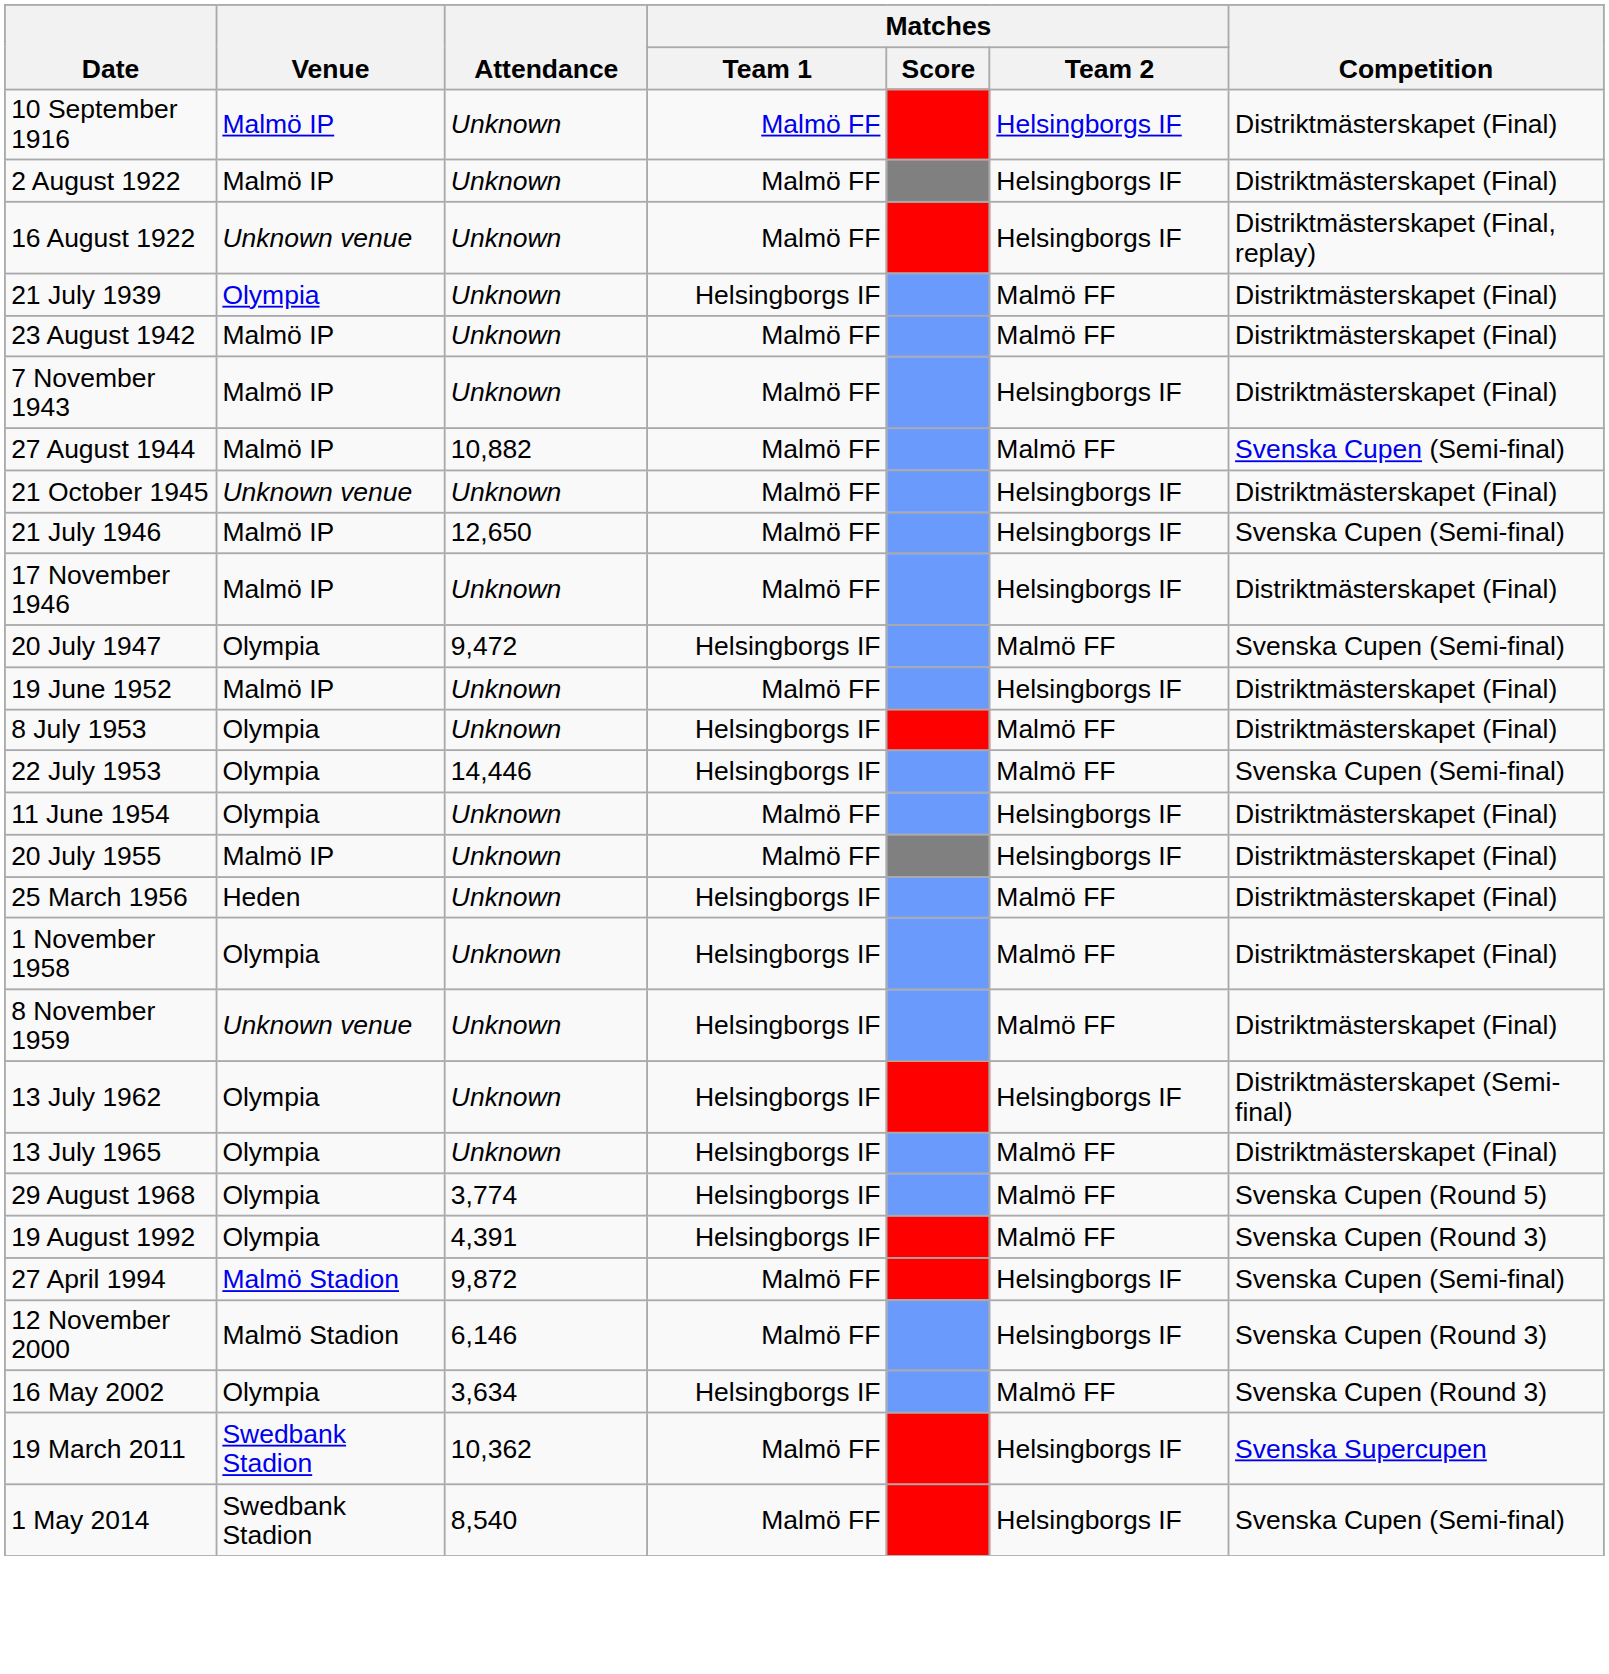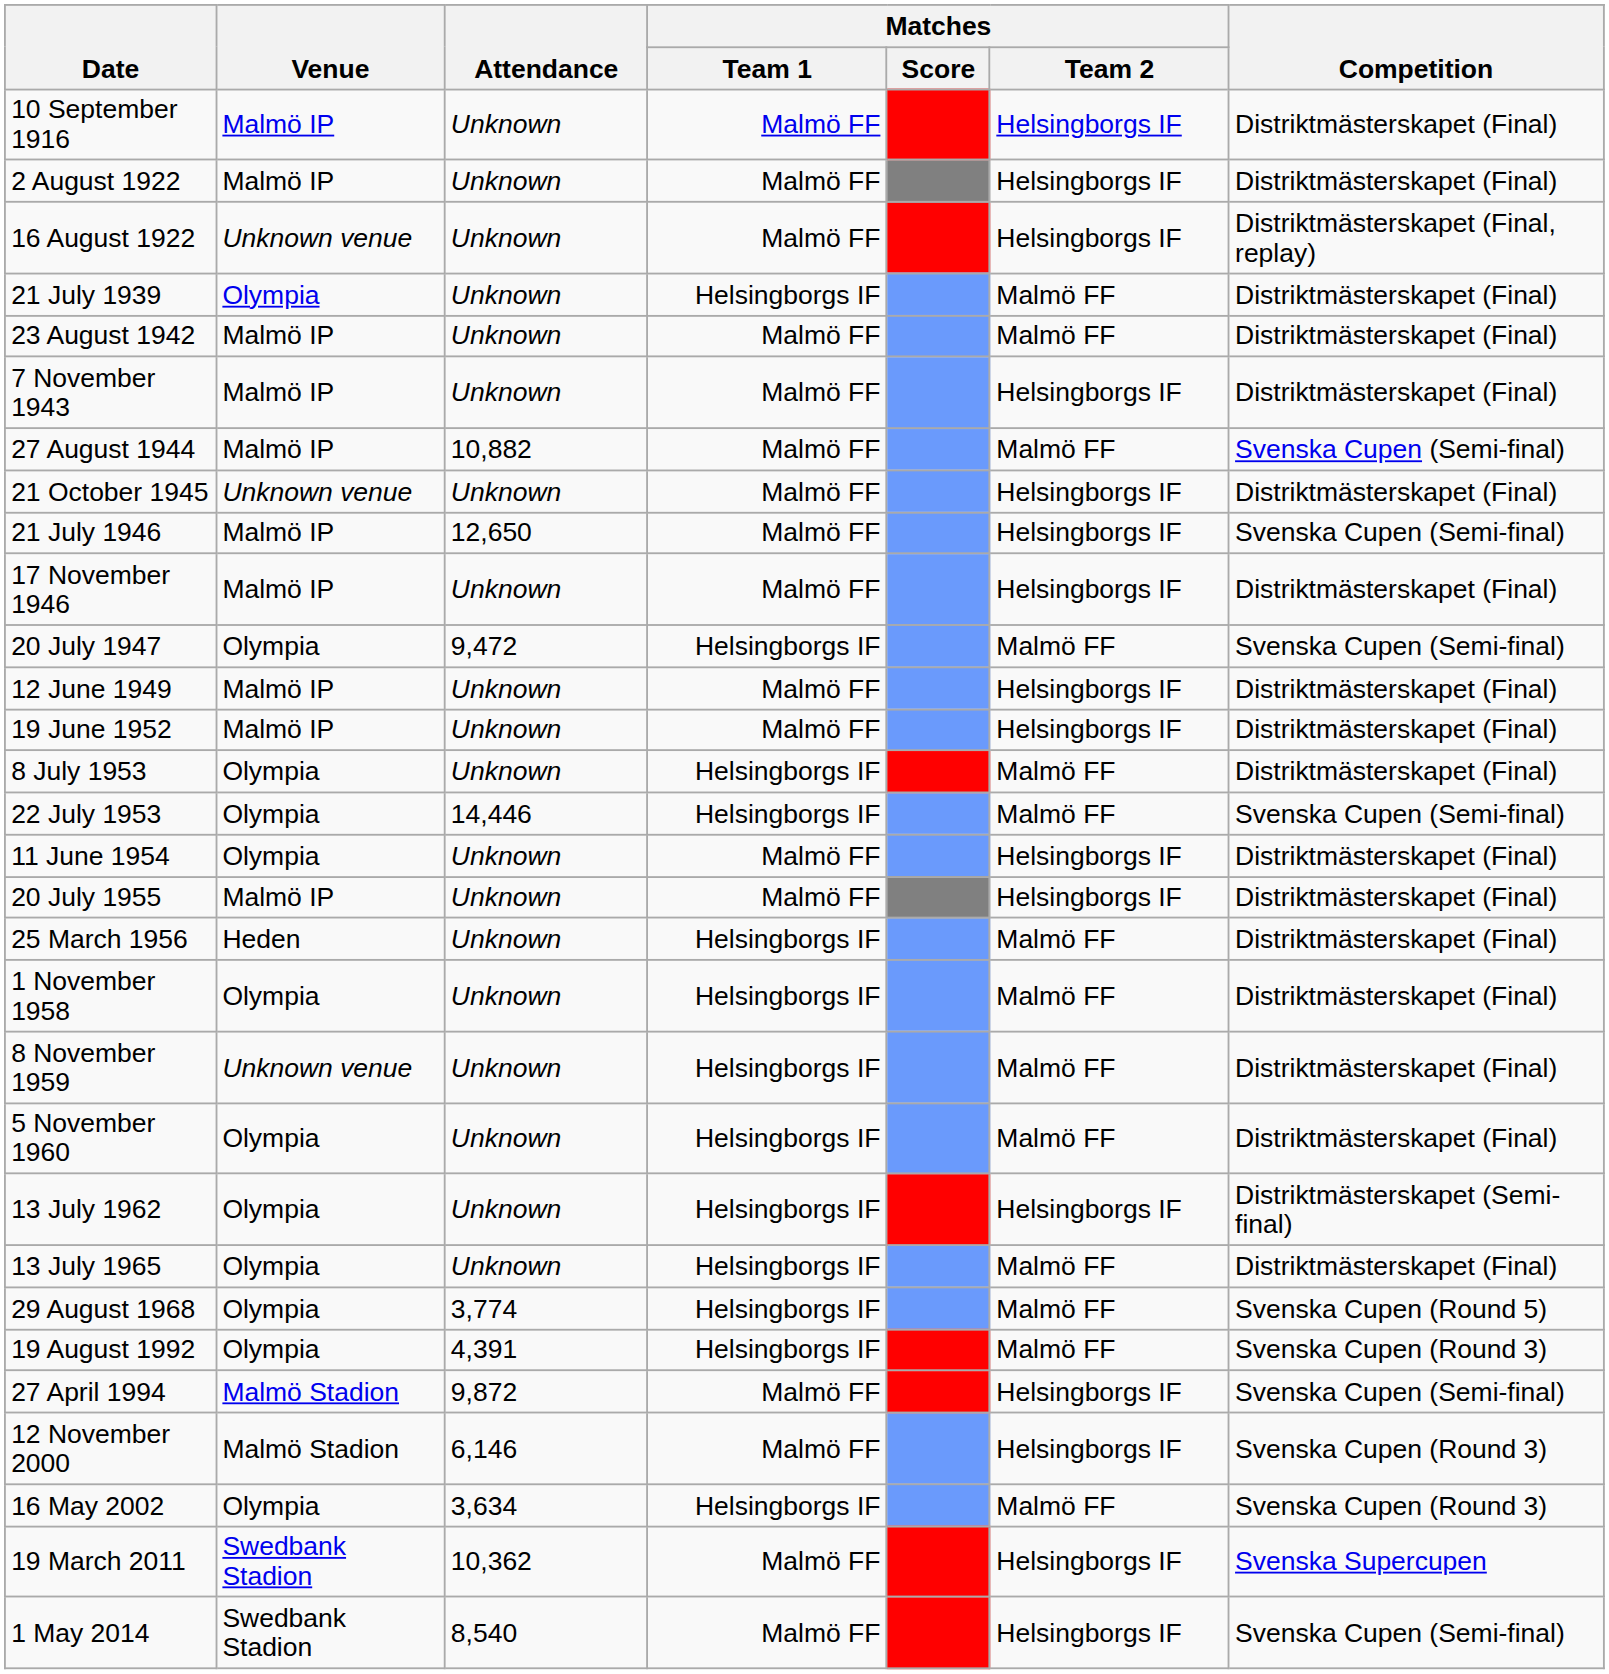+ row: 12 June 1949 | Malmö IP | Unknown | Malmö FF | Helsingborgs IF | Distriktmästerskapet (Final)
+ row: 5 November 1960 | Olympia | Unknown | Helsingborgs IF | Malmö FF | Distriktmästerskapet (Final)
